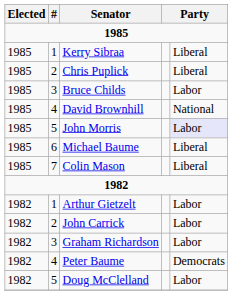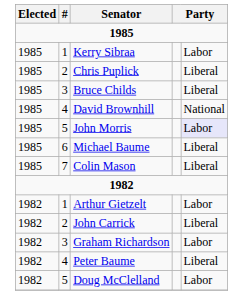Kerry Sibraa | column 5: Liberal -> Labor
Bruce Childs | column 5: Labor -> Liberal
John Carrick | column 5: Labor -> Liberal
Peter Baume | column 5: Democrats -> Liberal
